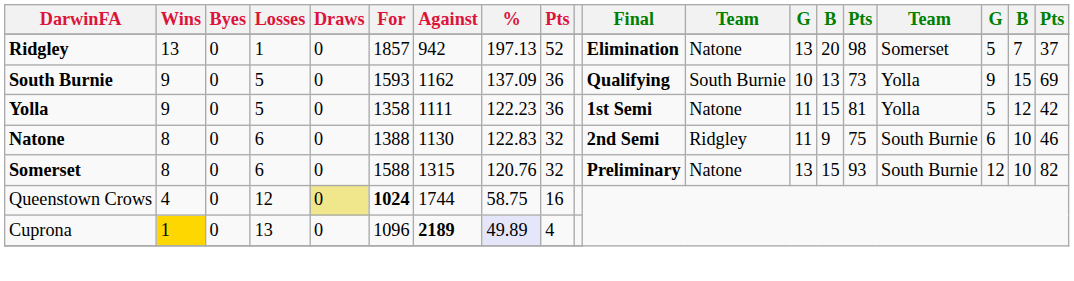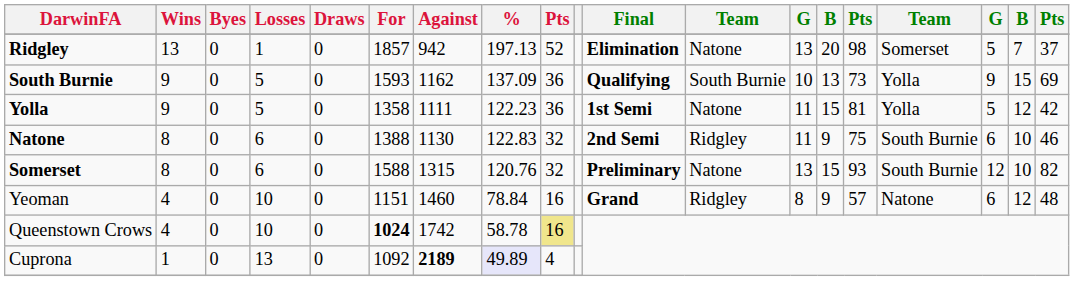+ row: Yeoman | 4 | 0 | 10 | 0 | 1151 | 1460 | 78.84 | 16 | Grand | Ridgley | 8 | 9 | 57 | Natone | 6 | 12 | 48
Queenstown Crows | Losses: 12 -> 10
Queenstown Crows | Draws: khaki background -> no background
Queenstown Crows | Against: 1744 -> 1742
Queenstown Crows | %: 58.75 -> 58.78
Queenstown Crows | column 9: no background -> khaki background
Cuprona | Wins: gold background -> no background
Cuprona | For: 1096 -> 1092
